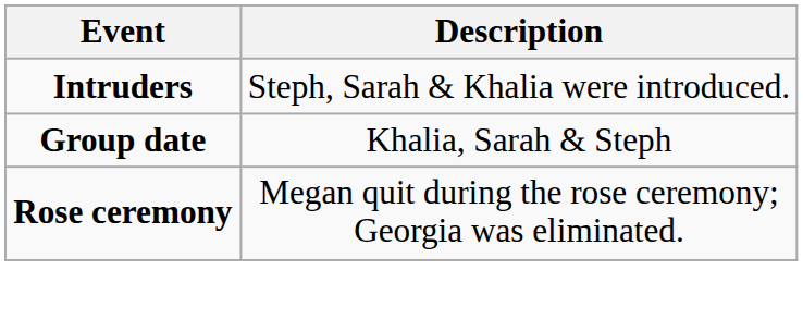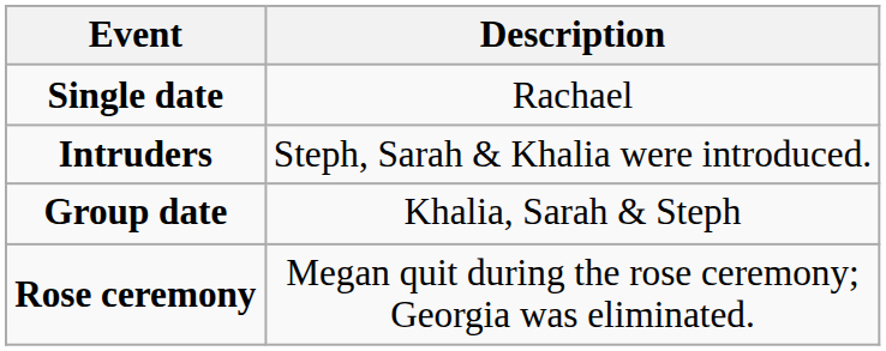+ row: Single date | Rachael
